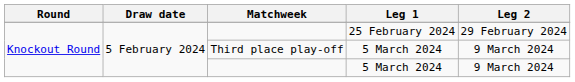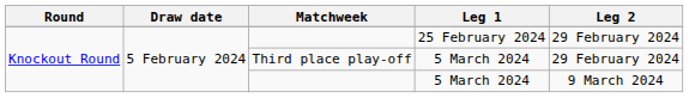Third place play-off | Leg 2: 9 March 2024 -> 29 February 2024
